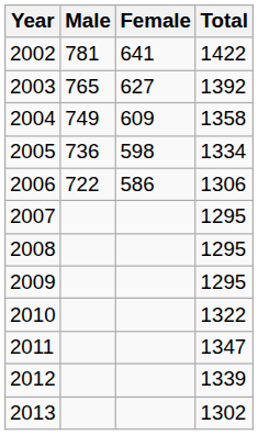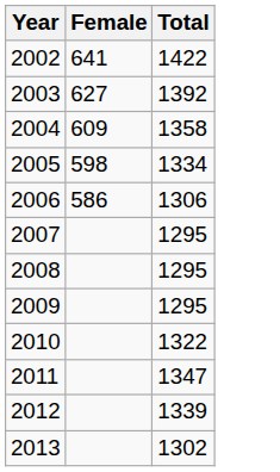- column: Male | 781 | 765 | 749 | 736 | 722
